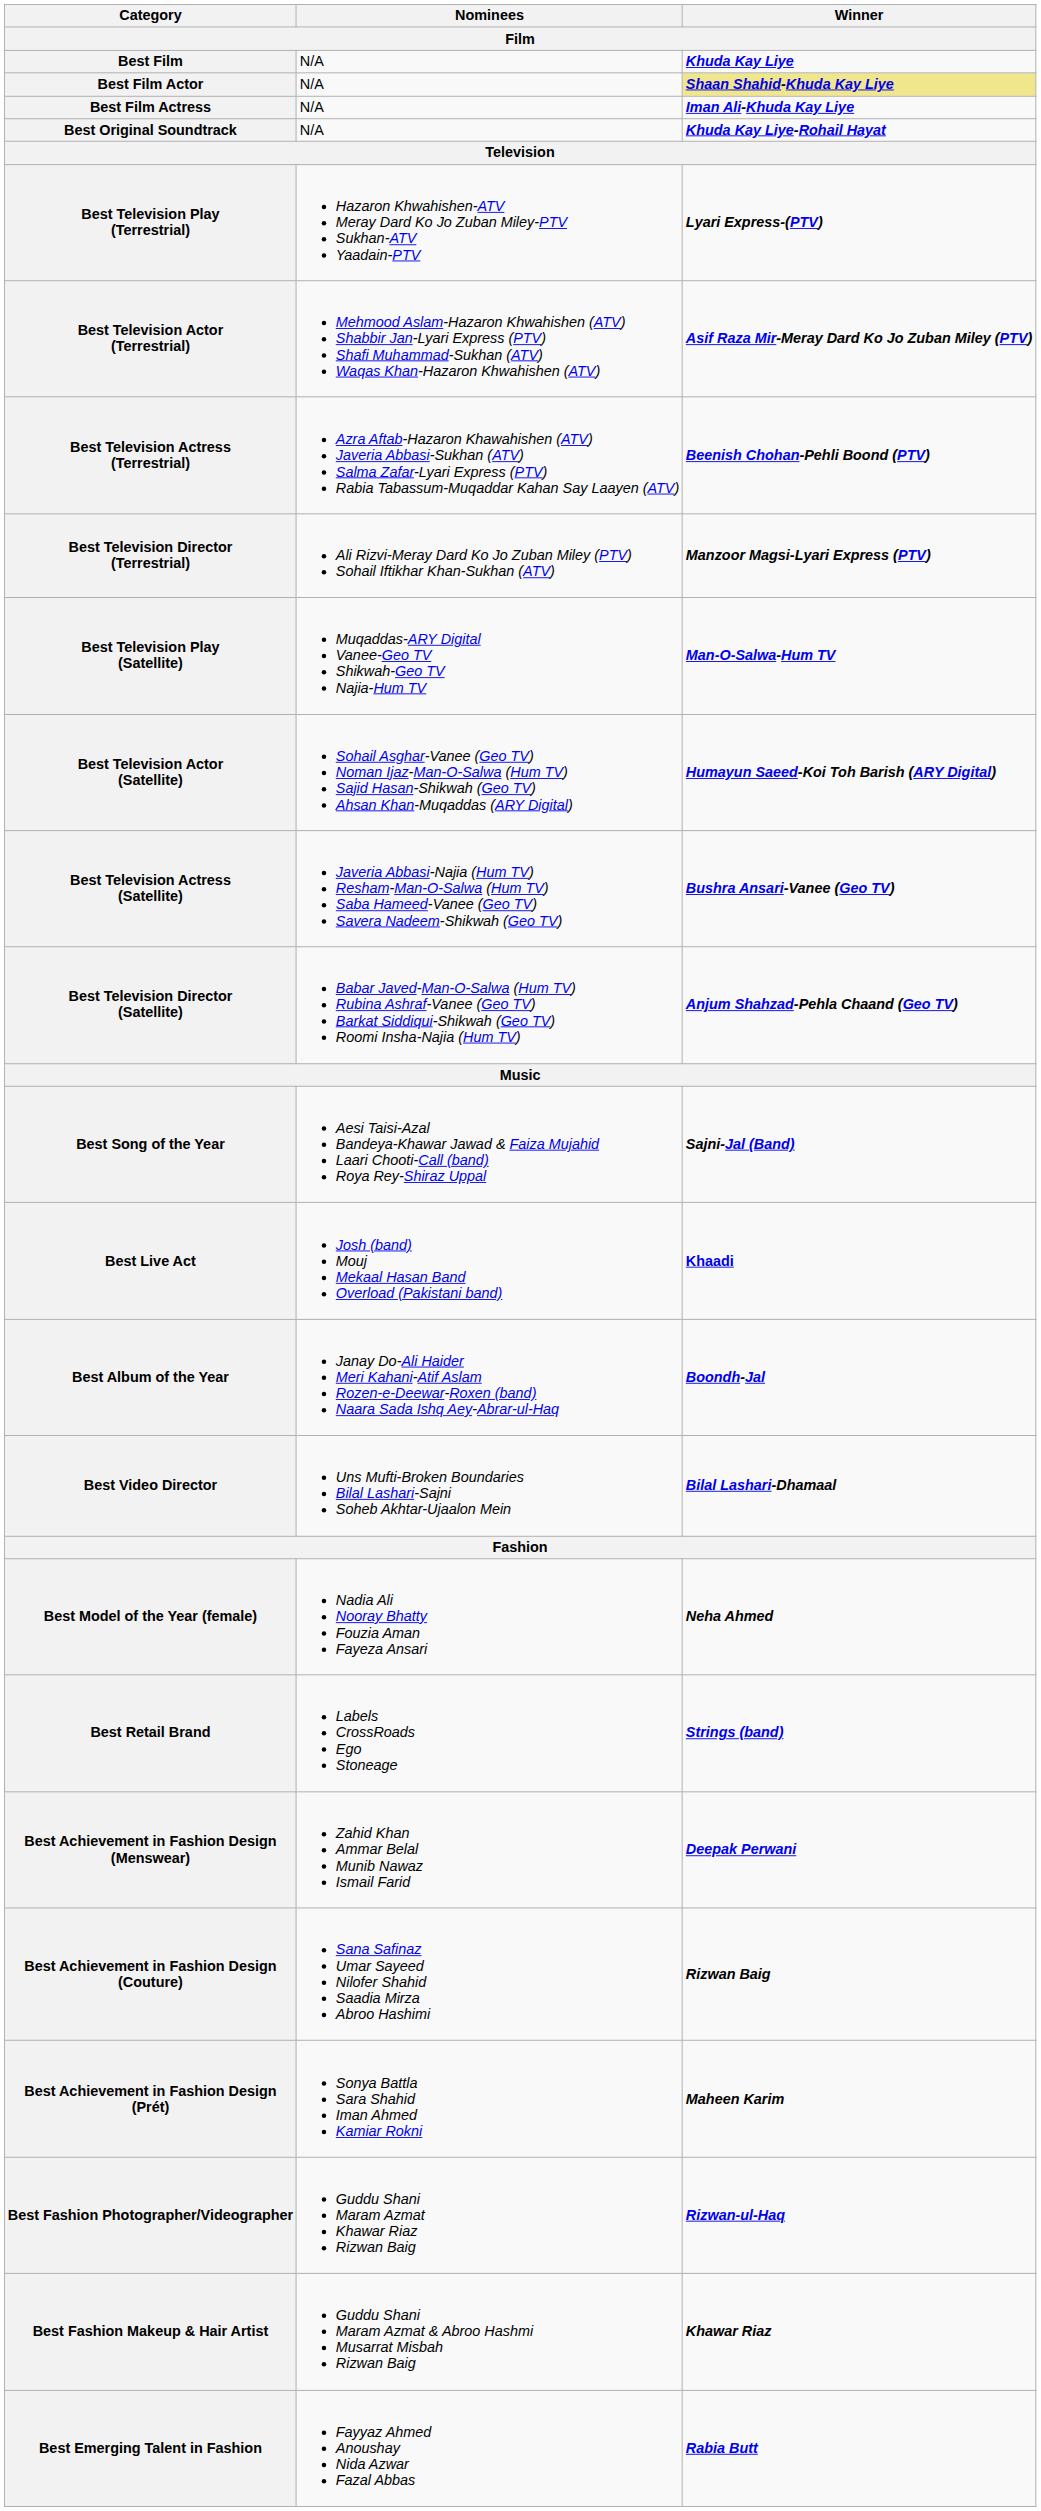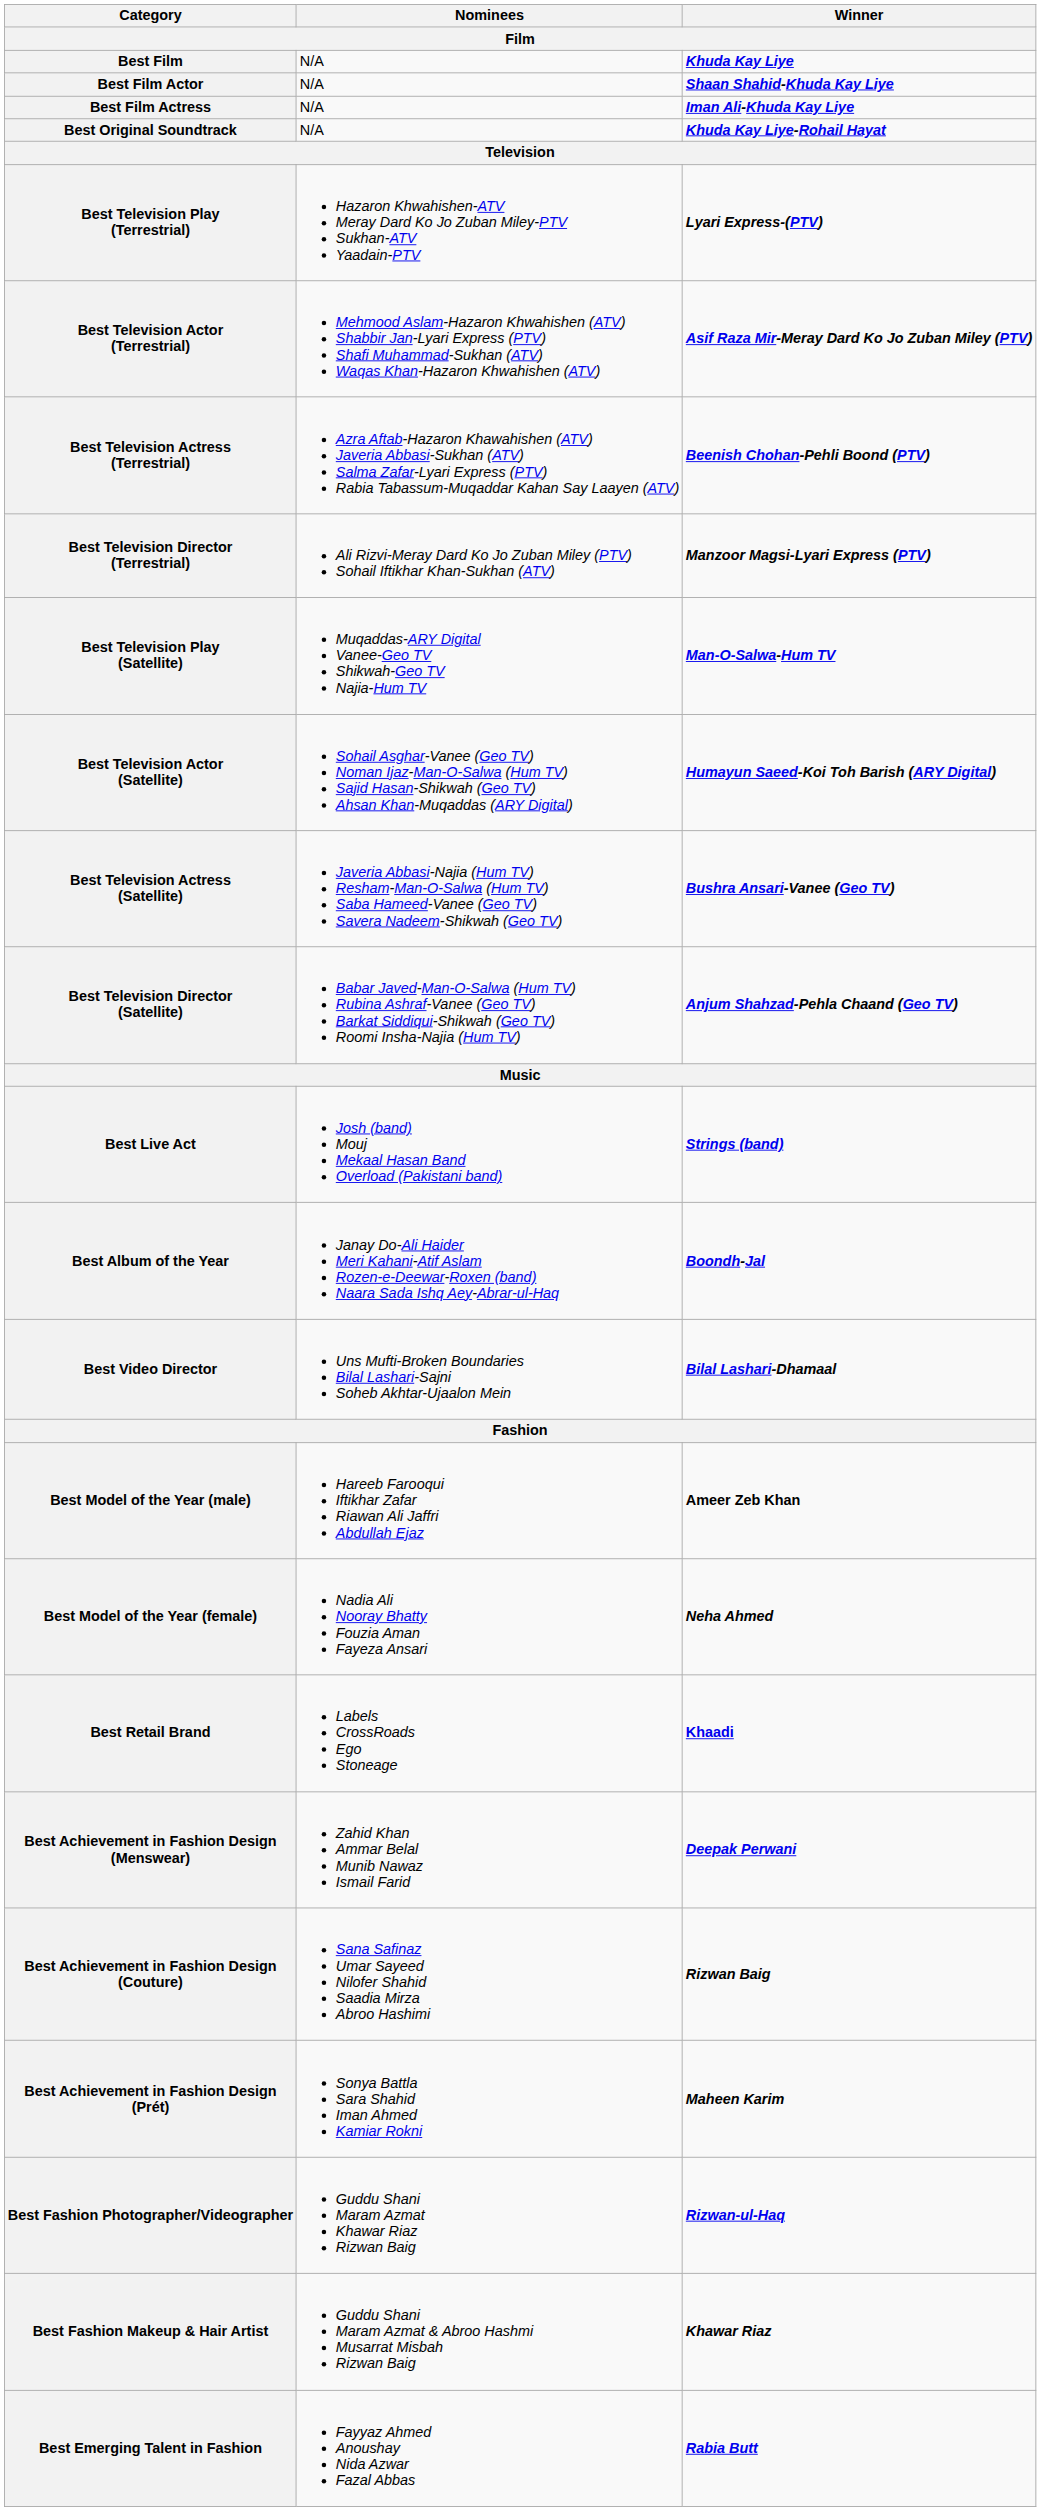Best Film Actor | Winner: khaki background -> no background
- row: Best Song of the Year | Aesi Taisi-Azal Bandeya-Khawar Jawad & Faiza Mujahid Laari Chooti-Call (band) Roya Rey-Shiraz Uppal | Sajni-Jal (Band)
Best Live Act | Winner: Khaadi -> Strings (band)
+ row: Best Model of the Year (male) | Hareeb Farooqui Iftikhar Zafar Riawan Ali Jaffri Abdullah Ejaz | Ameer Zeb Khan
Best Retail Brand | Winner: Strings (band) -> Khaadi
